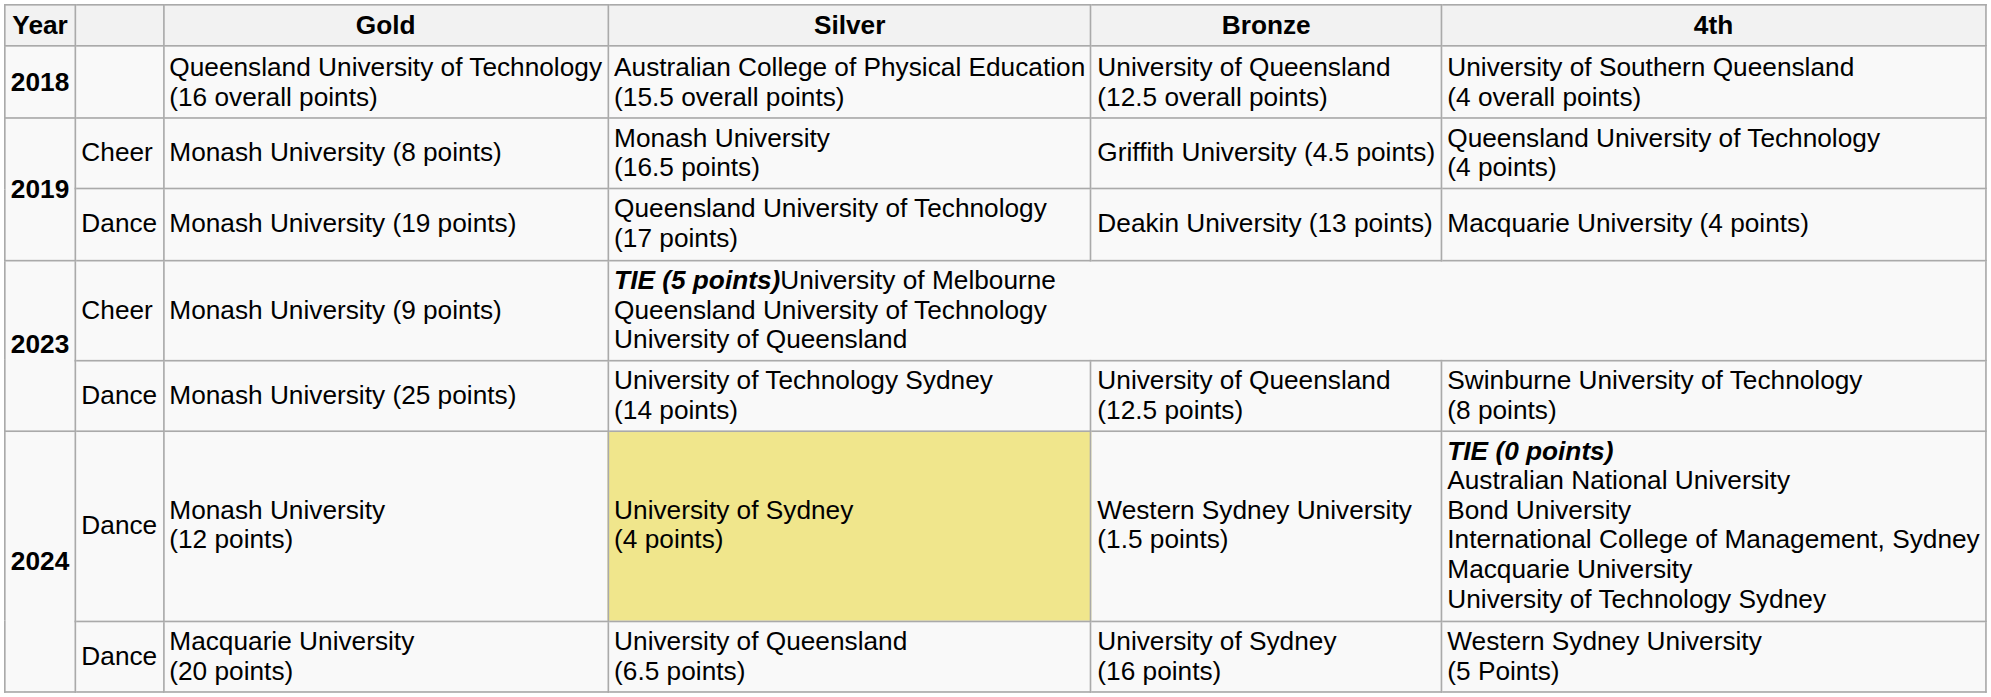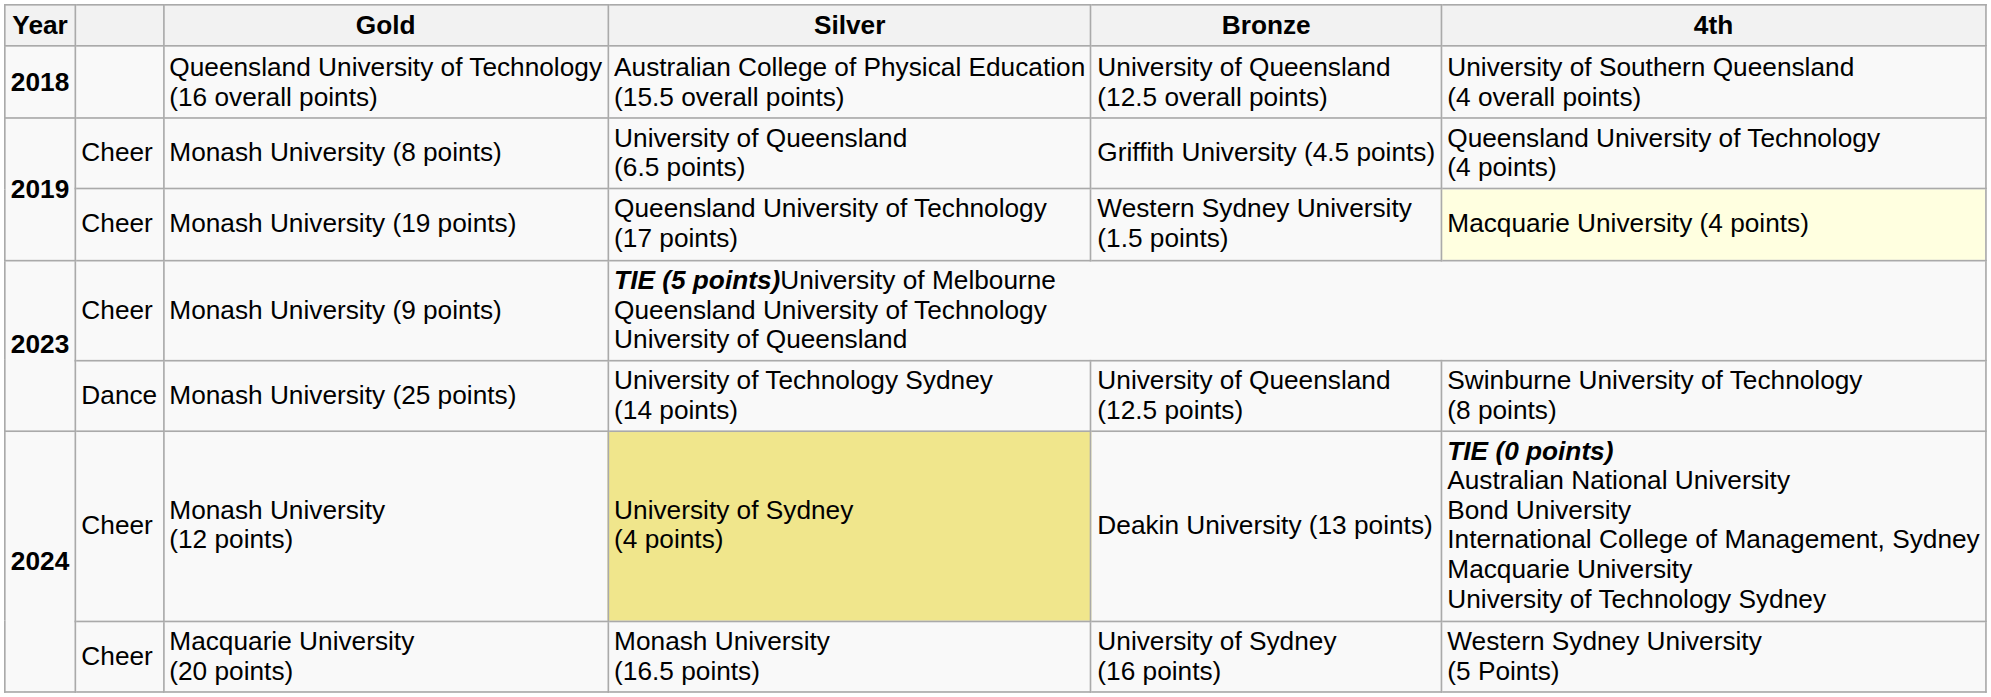Monash University (8 points) | Silver: Monash University (16.5 points) -> University of Queensland (6.5 points)
Monash University (19 points) | column 2: Dance -> Cheer
Monash University (19 points) | Bronze: Deakin University (13 points) -> Western Sydney University (1.5 points)
Monash University (19 points) | 4th: no background -> lightyellow background
Monash University (12 points) | column 2: Dance -> Cheer
Monash University (12 points) | Bronze: Western Sydney University (1.5 points) -> Deakin University (13 points)
Macquarie University (20 points) | column 2: Dance -> Cheer
Macquarie University (20 points) | Silver: University of Queensland (6.5 points) -> Monash University (16.5 points)
